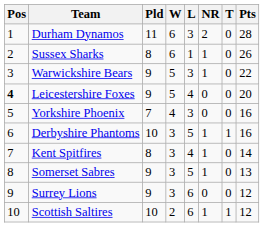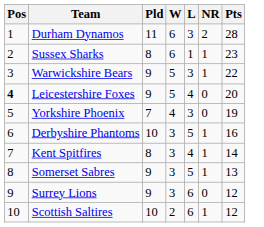- column: T | 0 | 0 | 0 | 0 | 0 | 1 | 0 | 0 | 0 | 1
Sussex Sharks | Pts: 26 -> 23
Yorkshire Phoenix | Pts: 16 -> 19
